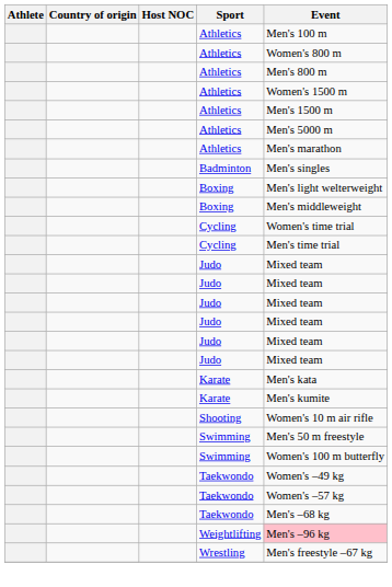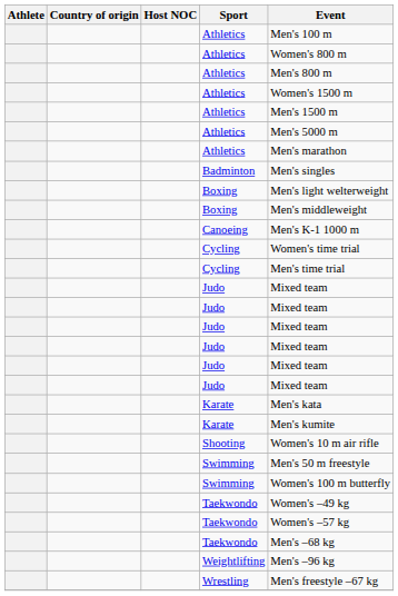+ row: Canoeing | Men's K-1 1000 m
Weightlifting | Event: pink background -> no background
